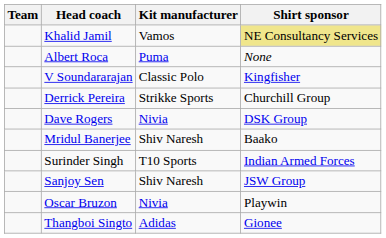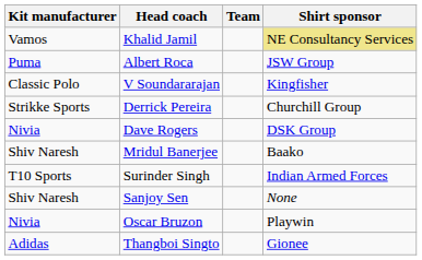columns swapped: Team <-> Kit manufacturer
Albert Roca | Shirt sponsor: None -> JSW Group
Sanjoy Sen | Shirt sponsor: JSW Group -> None
